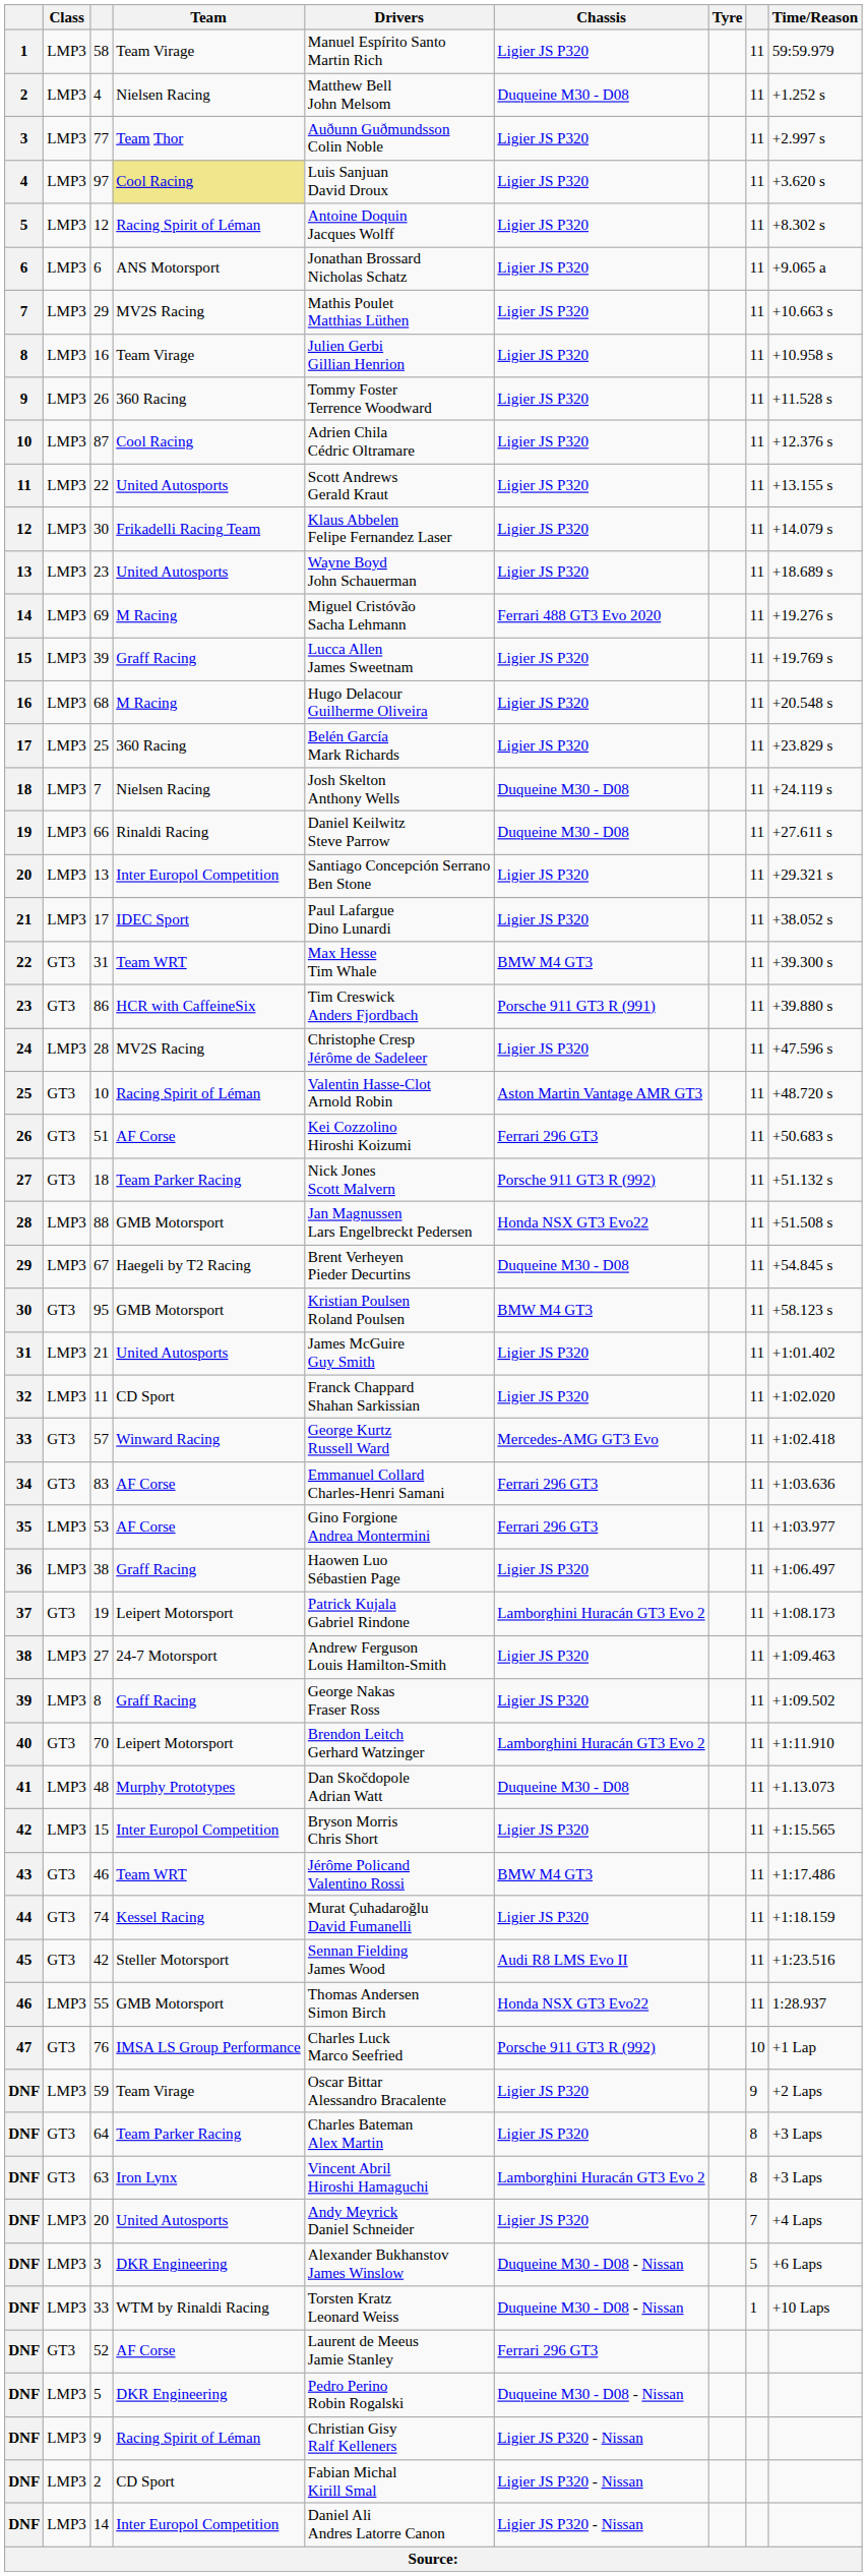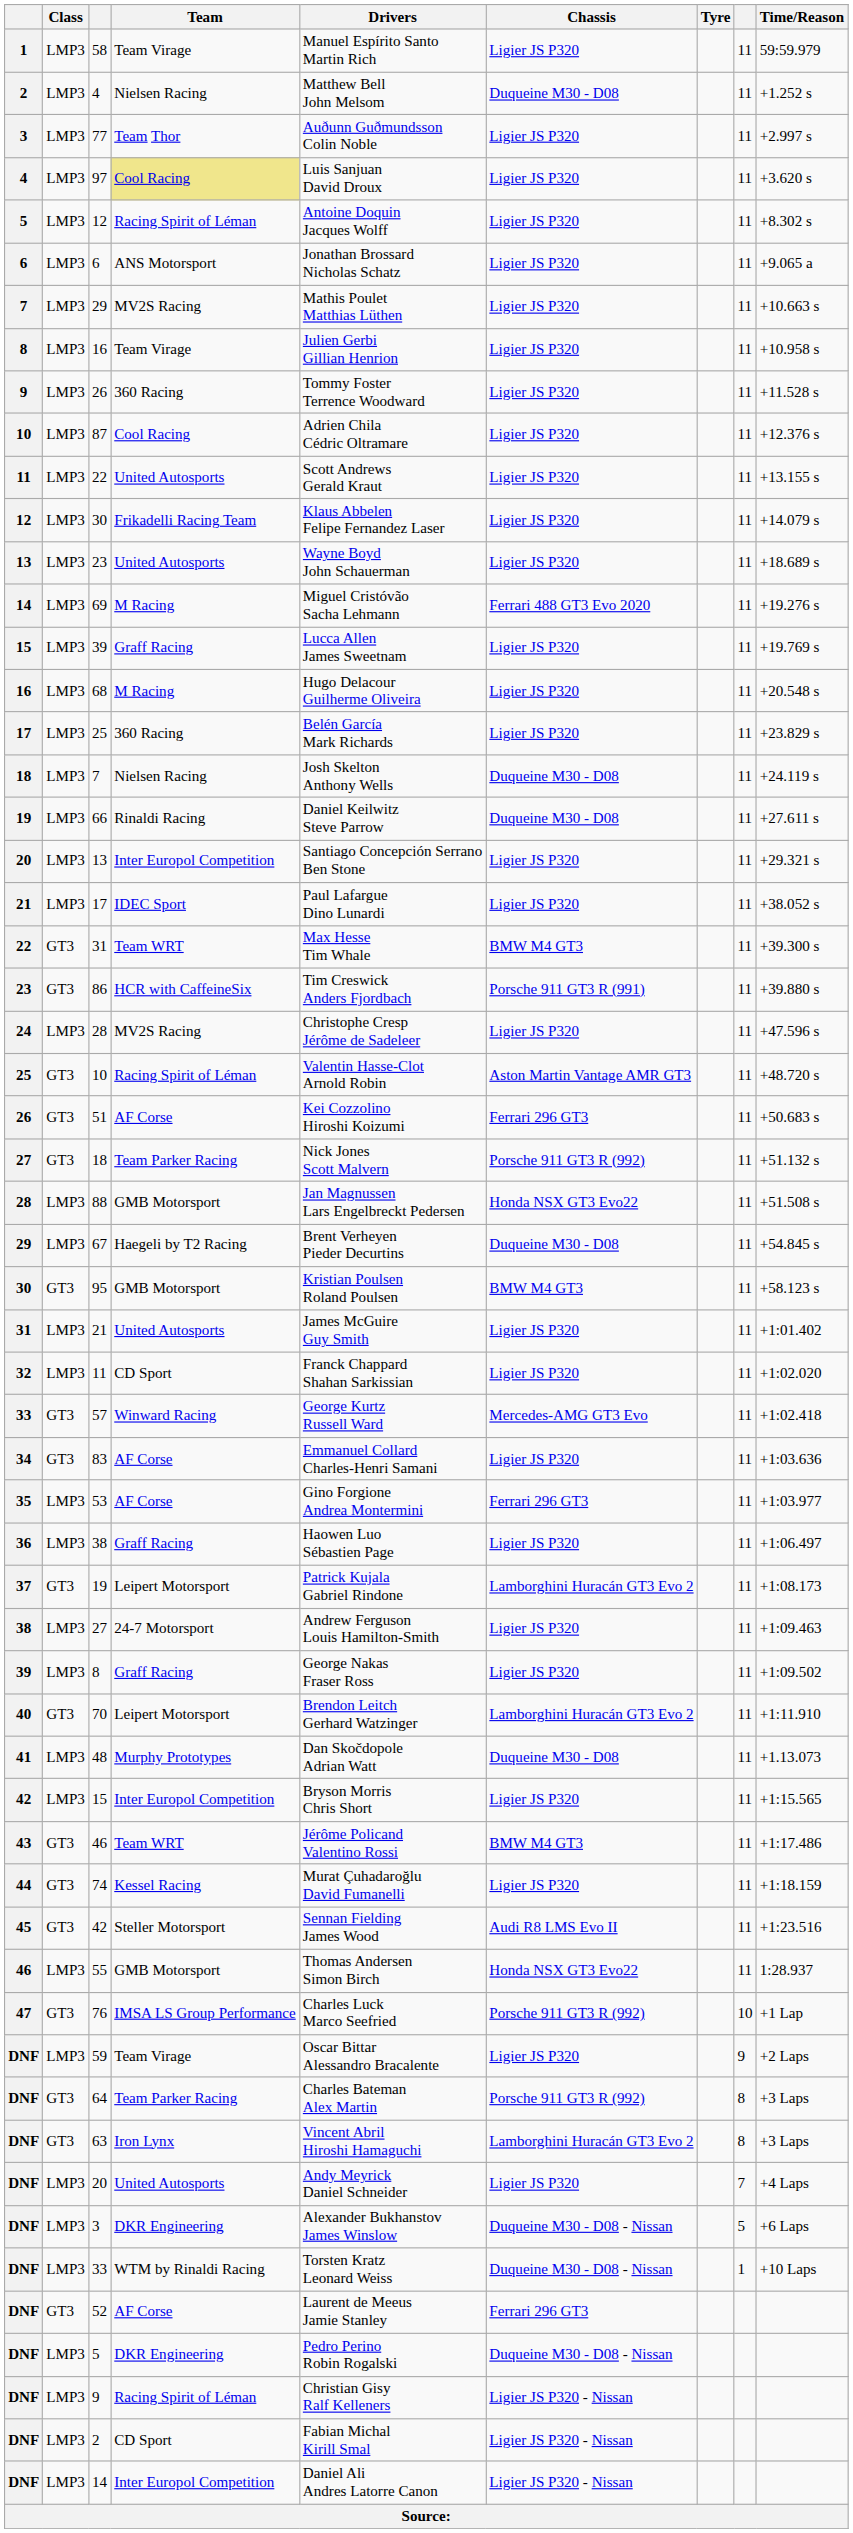83 | Chassis: Ferrari 296 GT3 -> Ligier JS P320
64 | Chassis: Ligier JS P320 -> Porsche 911 GT3 R (992)
